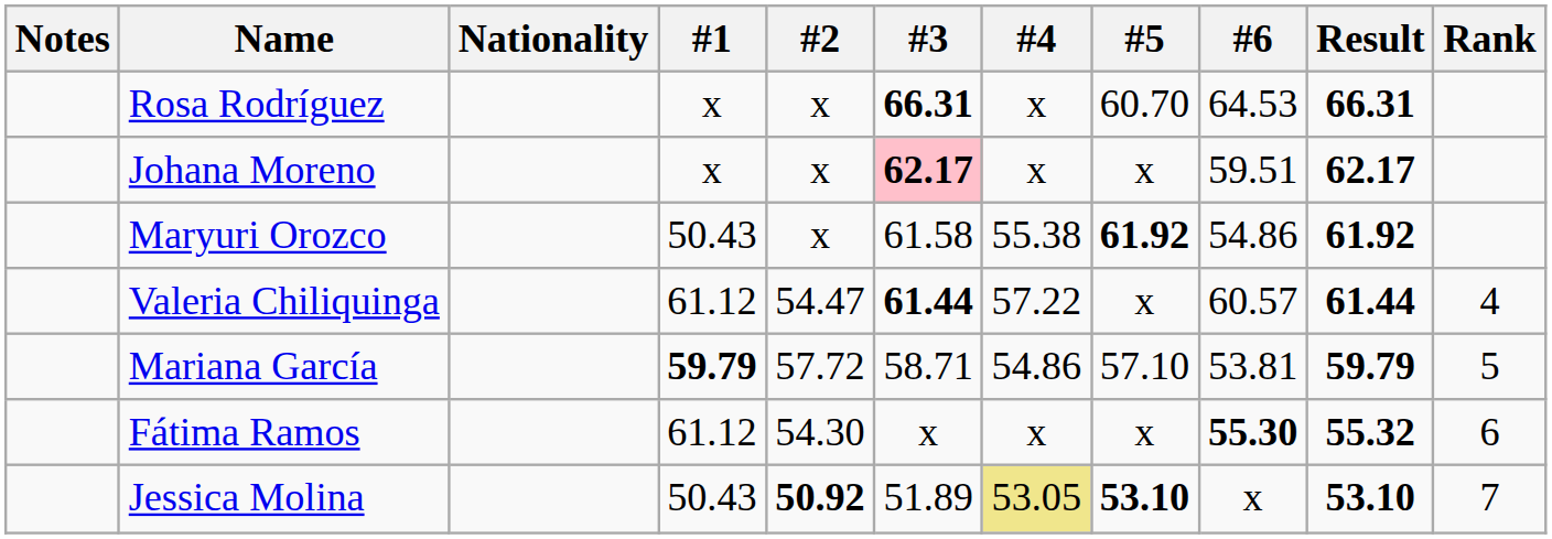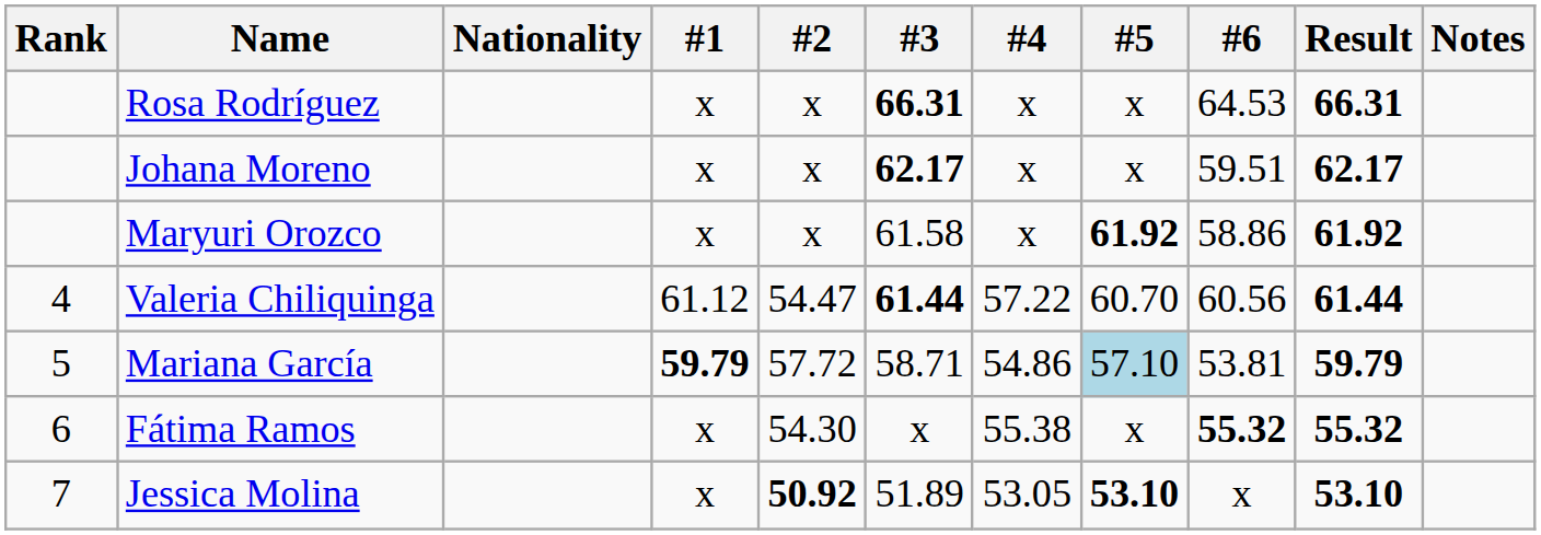columns swapped: Rank <-> Notes
Rosa Rodríguez | #5: 60.70 -> x
Johana Moreno | #3: pink background -> no background
Maryuri Orozco | #1: 50.43 -> x
Maryuri Orozco | #4: 55.38 -> x
Maryuri Orozco | #6: 54.86 -> 58.86
Valeria Chiliquinga | #5: x -> 60.70
Valeria Chiliquinga | #6: 60.57 -> 60.56
Mariana García | #5: no background -> lightblue background
Fátima Ramos | #1: 61.12 -> x
Fátima Ramos | #4: x -> 55.38
Fátima Ramos | #6: 55.30 -> 55.32
Jessica Molina | #1: 50.43 -> x
Jessica Molina | #4: khaki background -> no background
